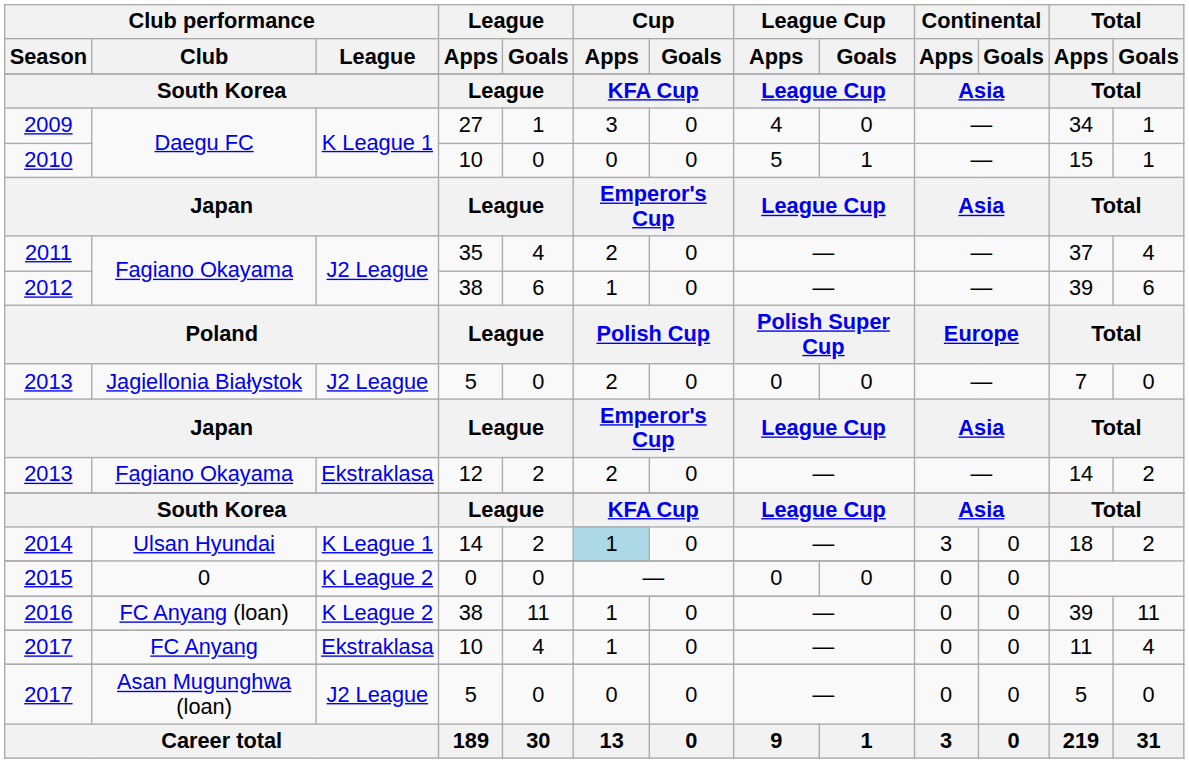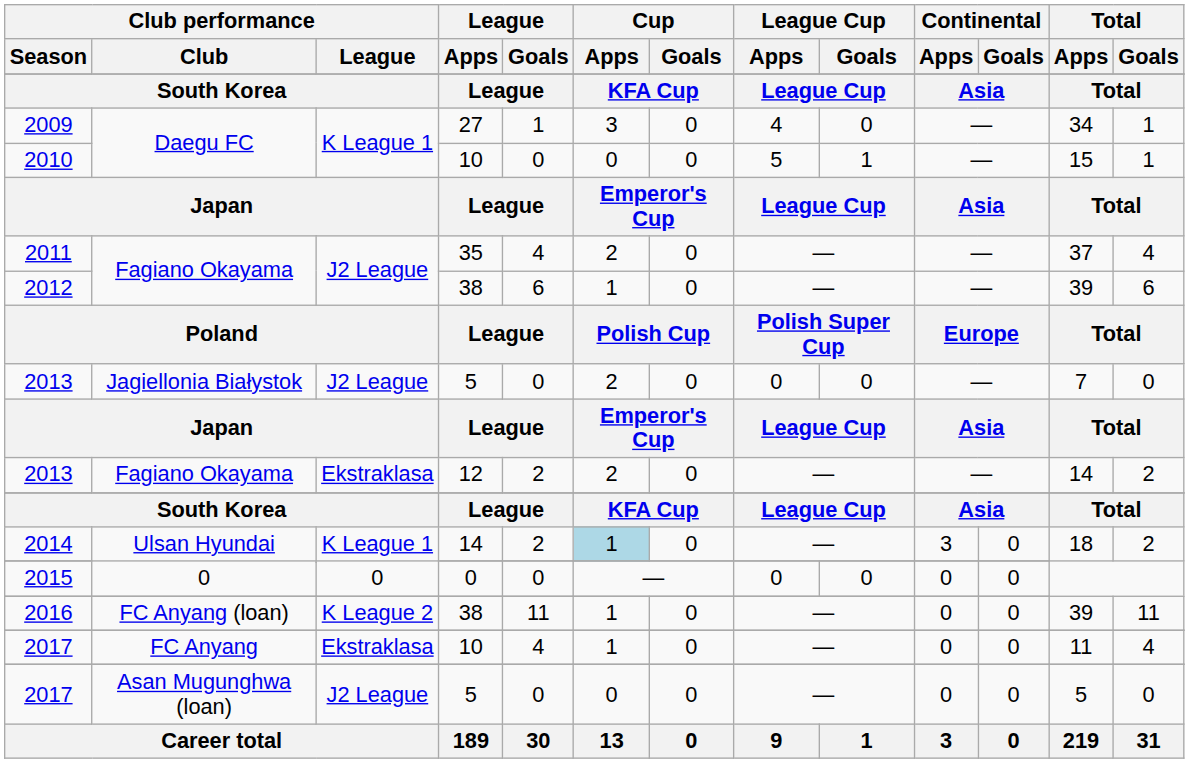2015 | Club performance / League: K League 2 -> 0
